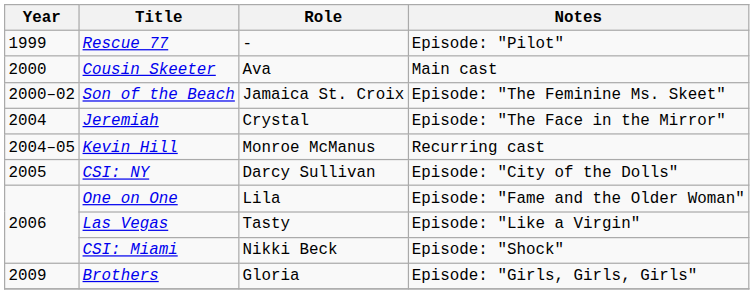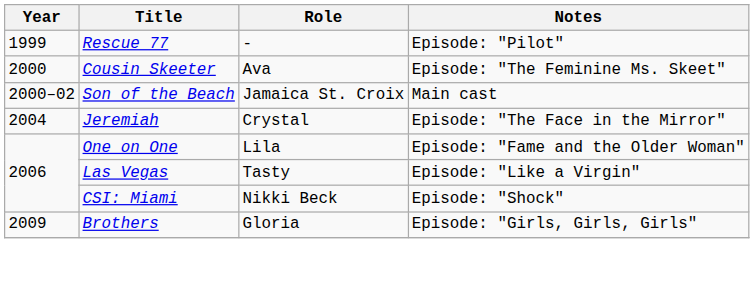Cousin Skeeter | Notes: Main cast -> Episode: "The Feminine Ms. Skeet"
Son of the Beach | Notes: Episode: "The Feminine Ms. Skeet" -> Main cast
- row: 2004–05 | Kevin Hill | Monroe McManus | Recurring cast
- row: 2005 | CSI: NY | Darcy Sullivan | Episode: "City of the Dolls"
